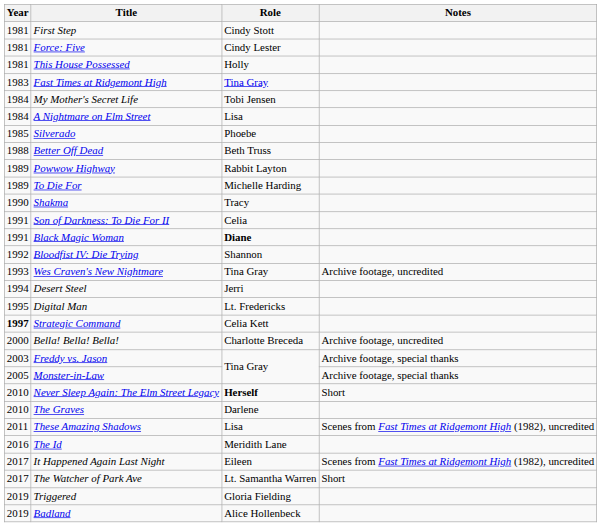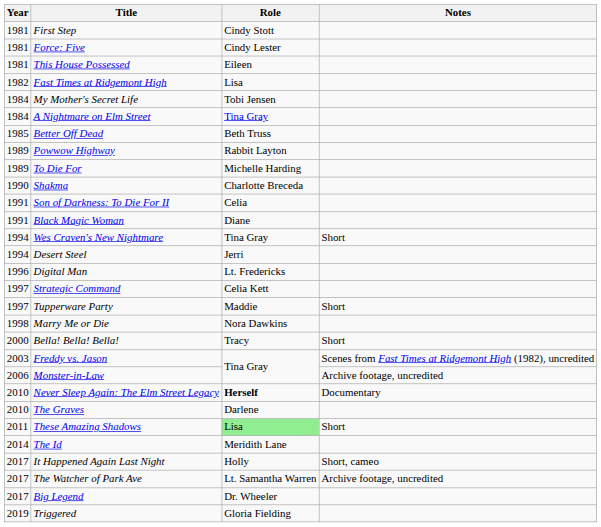This House Possessed | Role: Holly -> Eileen
Fast Times at Ridgemont High | Year: 1983 -> 1982
Fast Times at Ridgemont High | Role: Tina Gray -> Lisa
A Nightmare on Elm Street | Role: Lisa -> Tina Gray
- row: 1985 | Silverado | Phoebe
Better Off Dead | Year: 1988 -> 1985
Shakma | Role: Tracy -> Charlotte Breceda
Black Magic Woman | Role: bold -> normal
- row: 1992 | Bloodfist IV: Die Trying | Shannon
Wes Craven's New Nightmare | Year: 1993 -> 1994
Wes Craven's New Nightmare | Notes: Archive footage, uncredited -> Short
Digital Man | Year: 1995 -> 1996
Strategic Command | Year: bold -> normal
+ row: 1997 | Tupperware Party | Maddie | Short
+ row: 1998 | Marry Me or Die | Nora Dawkins
Bella! Bella! Bella! | Role: Charlotte Breceda -> Tracy
Bella! Bella! Bella! | Notes: Archive footage, uncredited -> Short
Freddy vs. Jason | Notes: Archive footage, special thanks -> Scenes from Fast Times at Ridgemont High (1982), uncredited
Monster-in-Law | Year: 2005 -> 2006
Monster-in-Law | Notes: Archive footage, special thanks -> Archive footage, uncredited
Never Sleep Again: The Elm Street Legacy | Notes: Short -> Documentary
These Amazing Shadows | Role: no background -> lightgreen background
These Amazing Shadows | Notes: Scenes from Fast Times at Ridgemont High (1982), uncredited -> Short
The Id | Year: 2016 -> 2014
It Happened Again Last Night | Role: Eileen -> Holly
It Happened Again Last Night | Notes: Scenes from Fast Times at Ridgemont High (1982), uncredited -> Short, cameo
The Watcher of Park Ave | Notes: Short -> Archive footage, uncredited
+ row: 2017 | Big Legend | Dr. Wheeler
- row: 2019 | Badland | Alice Hollenbeck
